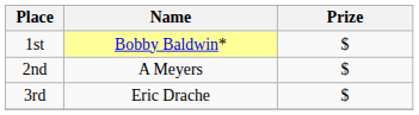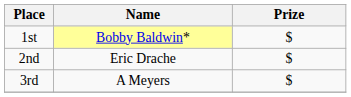2nd | Name: A Meyers -> Eric Drache
3rd | Name: Eric Drache -> A Meyers
